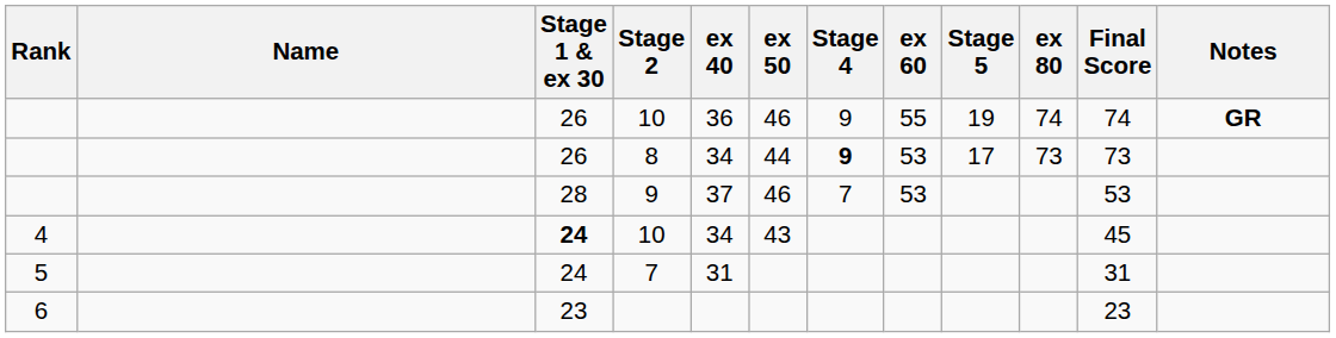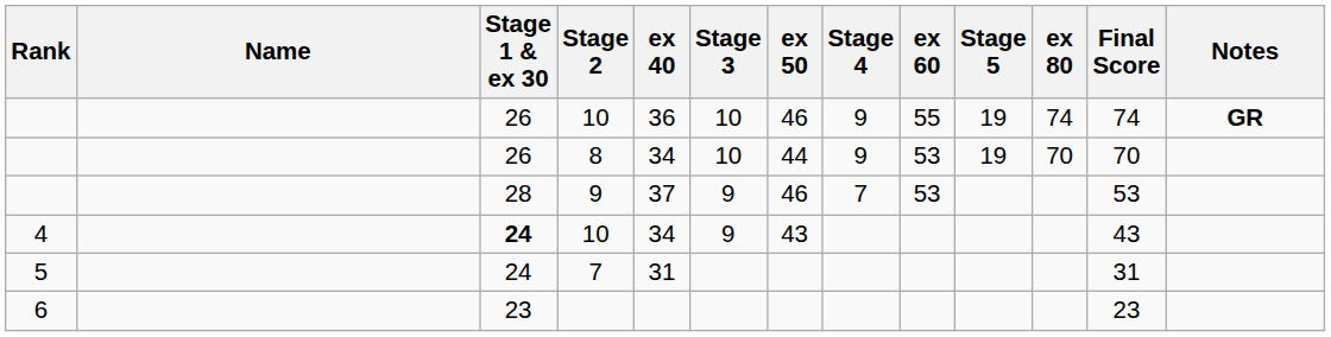+ column: Stage 3 | 10 | 10 | 9 | 9
8 | Stage 4: bold -> normal
8 | Stage 5: 17 -> 19
8 | ex 80: 73 -> 70
8 | Final Score: 73 -> 70
4 / 10 | Final Score: 45 -> 43
